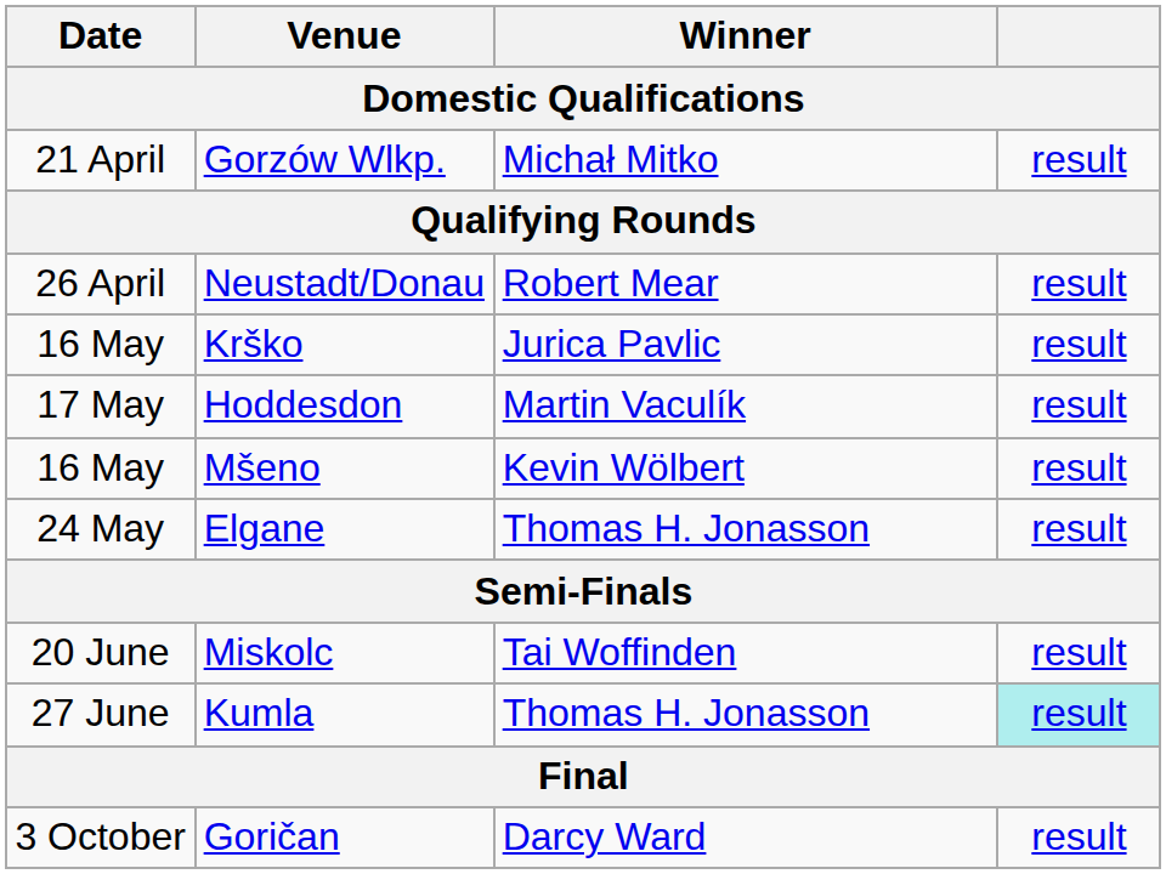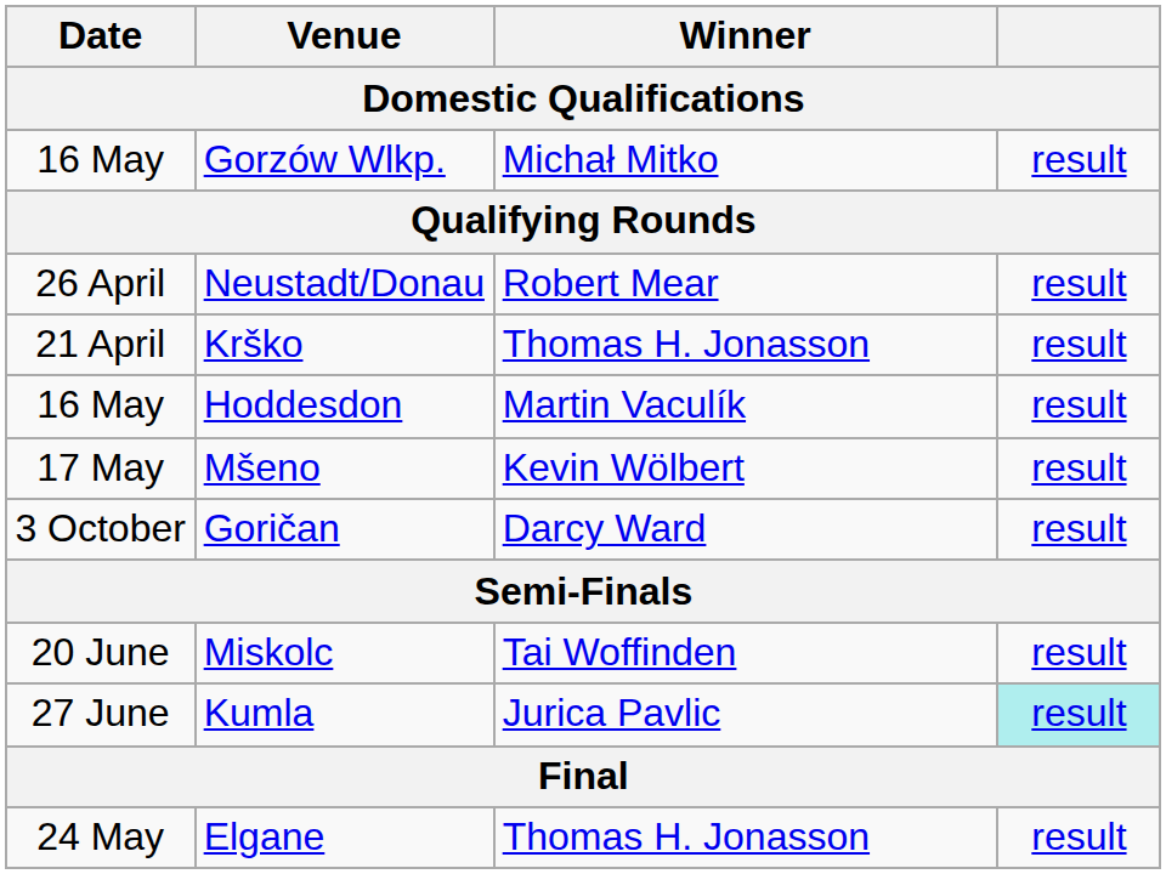Gorzów Wlkp. | Date: 21 April -> 16 May
Krško | Date: 16 May -> 21 April
Krško | Winner: Jurica Pavlic -> Thomas H. Jonasson
Hoddesdon | Date: 17 May -> 16 May
Mšeno | Date: 16 May -> 17 May
rows swapped: Elgane <-> Goričan
Kumla | Winner: Thomas H. Jonasson -> Jurica Pavlic
